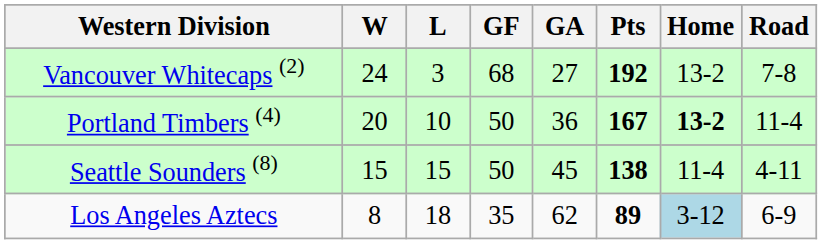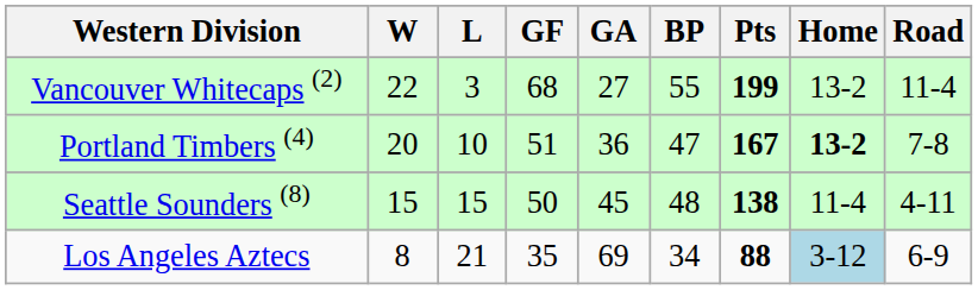+ column: BP | 55 | 47 | 48 | 34
Vancouver Whitecaps (2) | W: 24 -> 22
Vancouver Whitecaps (2) | Pts: 192 -> 199
Vancouver Whitecaps (2) | Road: 7-8 -> 11-4
Portland Timbers (4) | GF: 50 -> 51
Portland Timbers (4) | Road: 11-4 -> 7-8
Los Angeles Aztecs | L: 18 -> 21
Los Angeles Aztecs | GA: 62 -> 69
Los Angeles Aztecs | Pts: 89 -> 88
